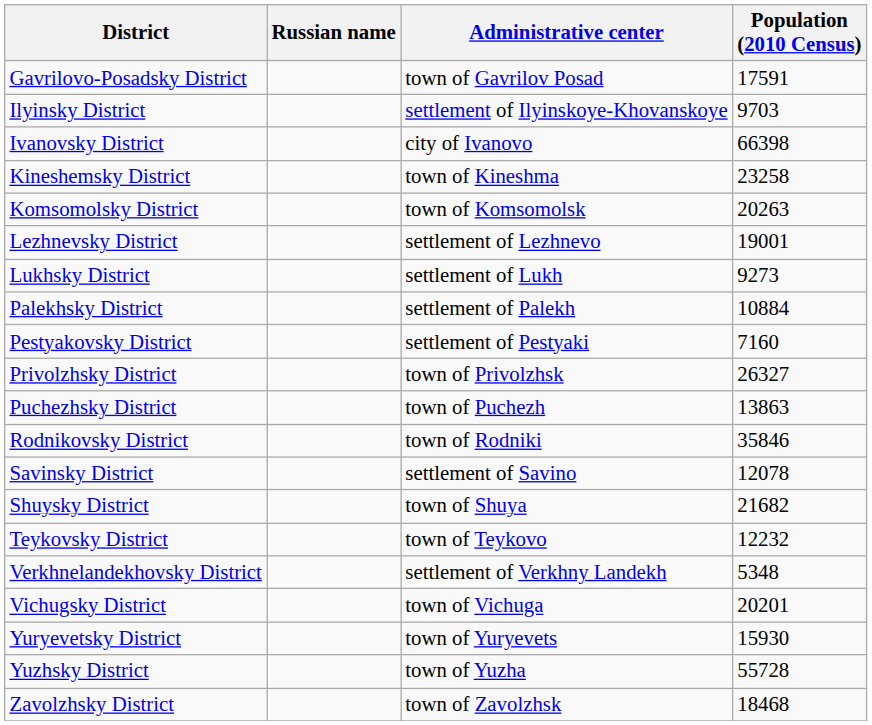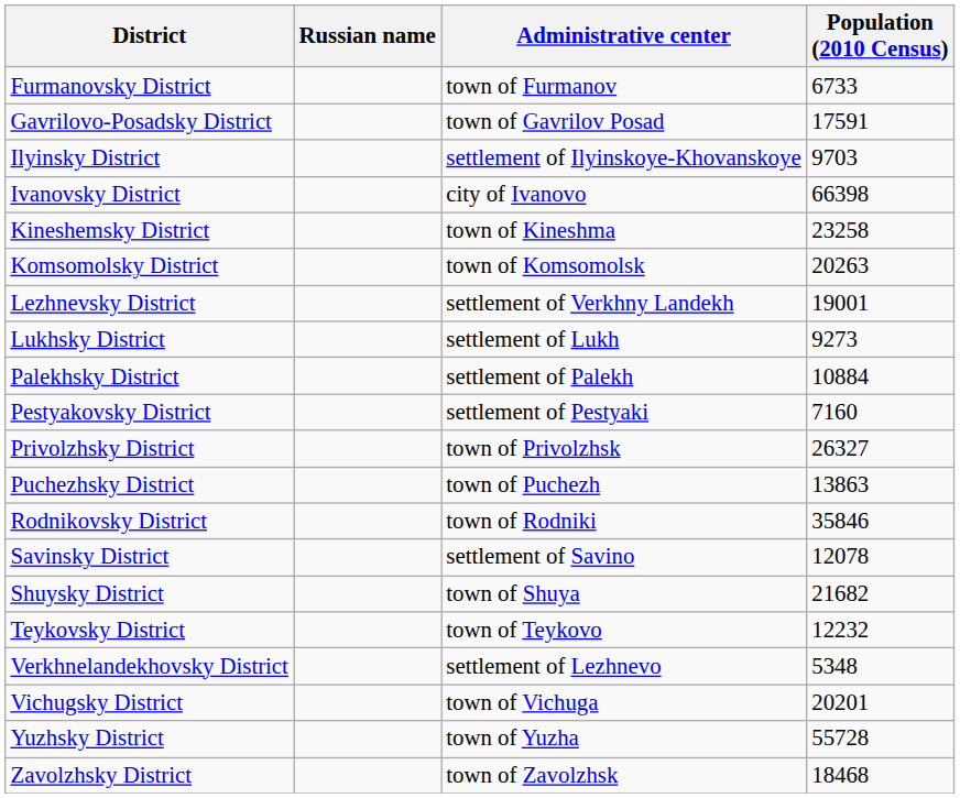+ row: Furmanovsky District | town of Furmanov | 6733
Lezhnevsky District | Administrative center: settlement of Lezhnevo -> settlement of Verkhny Landekh
Verkhnelandekhovsky District | Administrative center: settlement of Verkhny Landekh -> settlement of Lezhnevo
- row: Yuryevetsky District | town of Yuryevets | 15930
